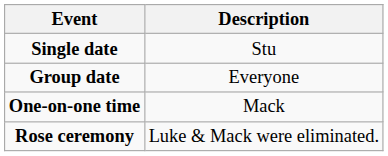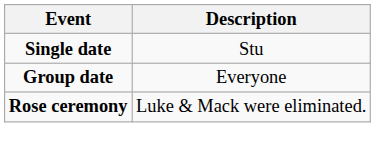- row: One-on-one time | Mack
